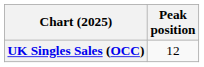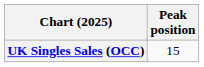UK Singles Sales (OCC) | Peak position: 12 -> 15
